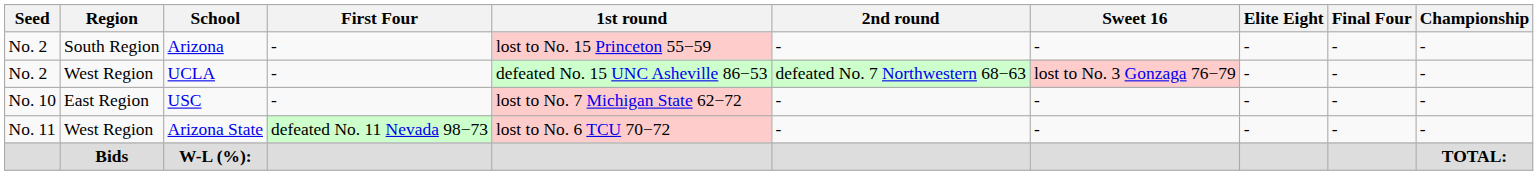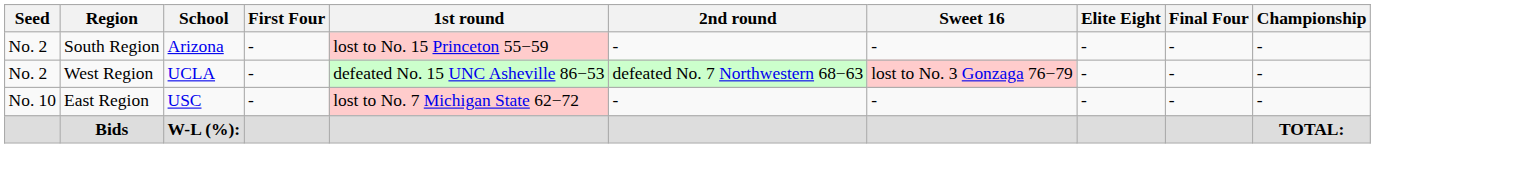- row: No. 11 | West Region | Arizona State | defeated No. 11 Nevada 98−73 | lost to No. 6 TCU 70−72 | - | - | - | - | -
